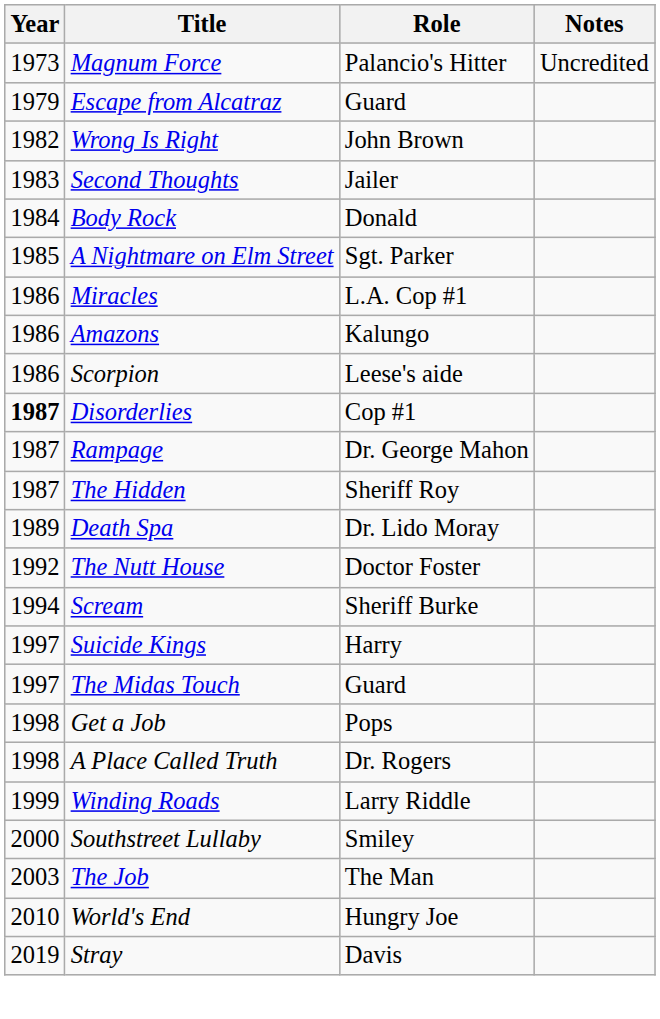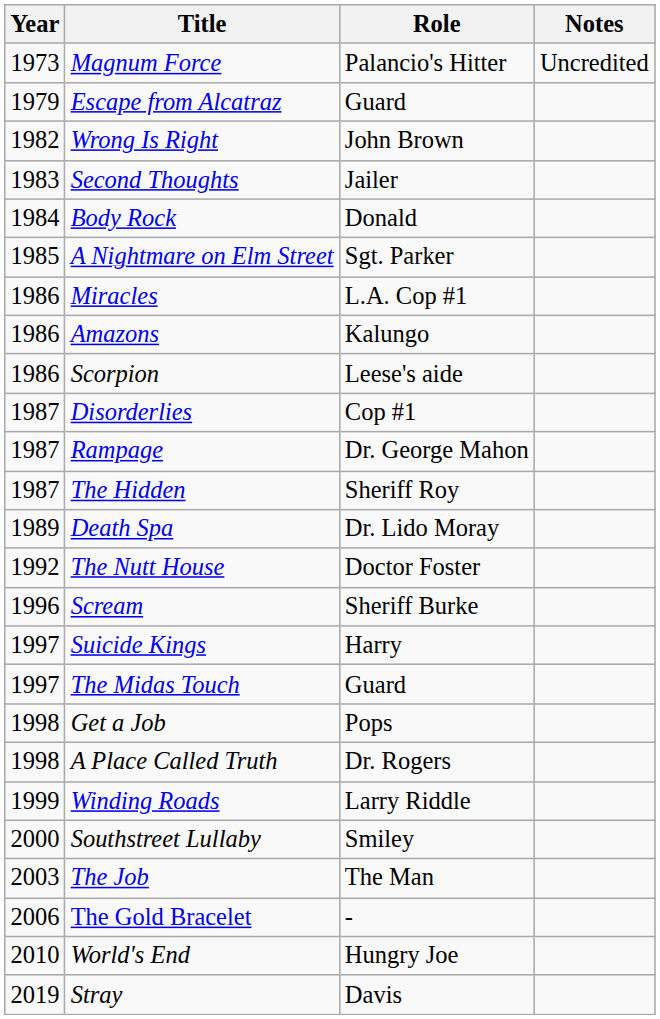Disorderlies | Year: bold -> normal
Scream | Year: 1994 -> 1996
+ row: 2006 | The Gold Bracelet | -
